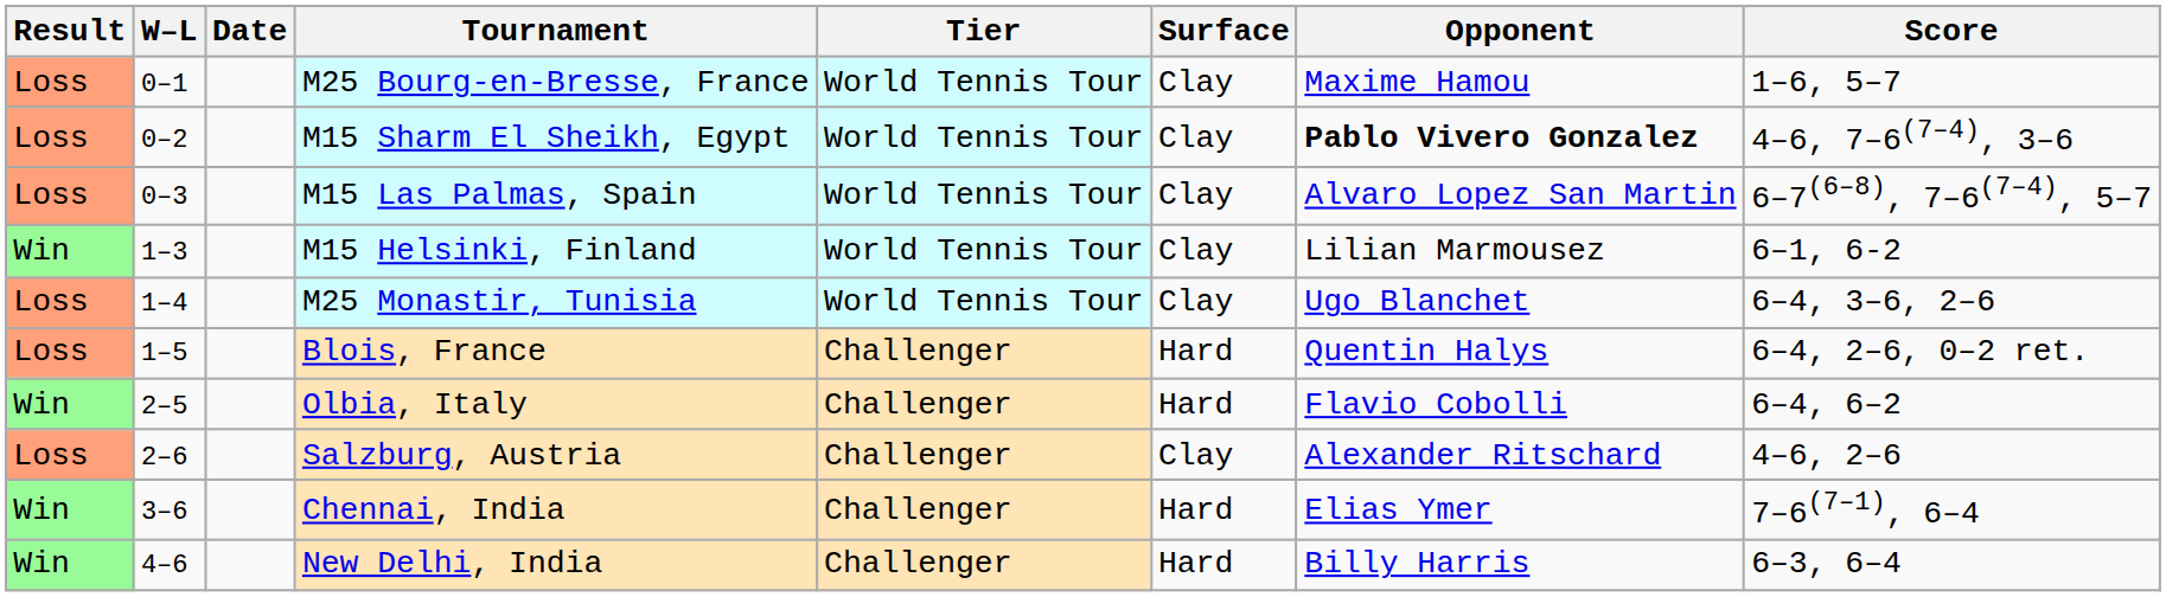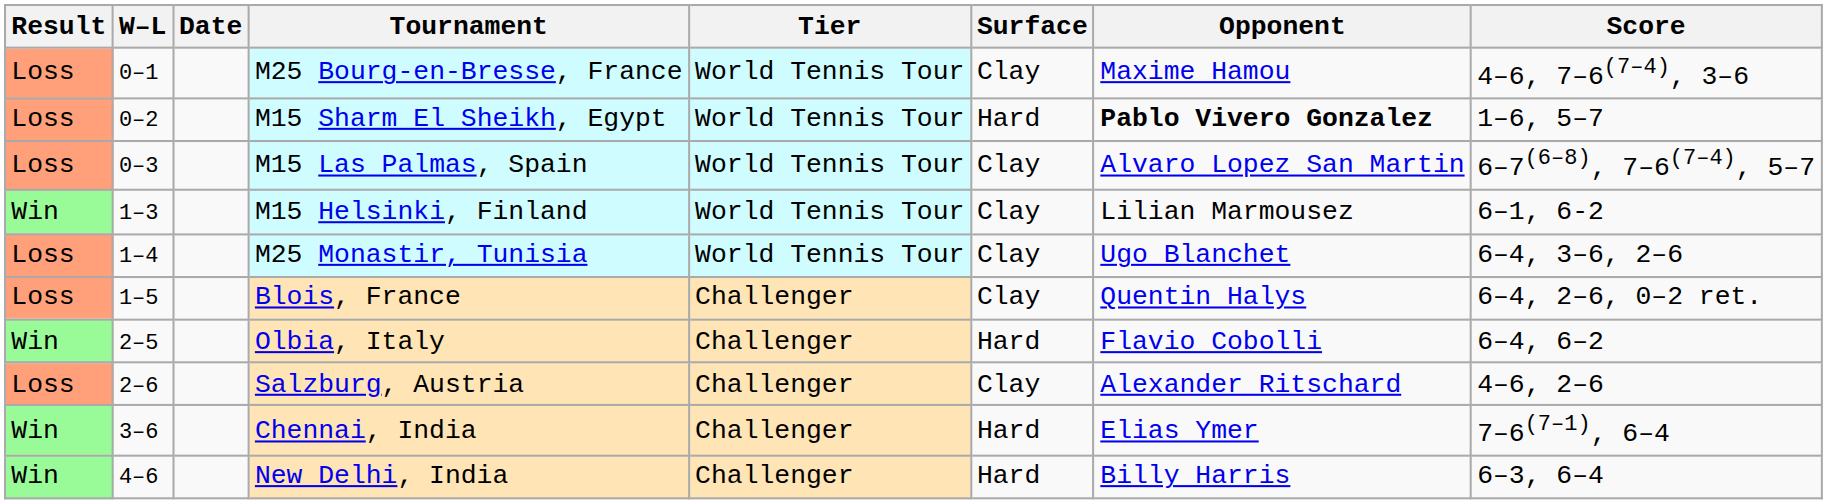M25 Bourg-en-Bresse, France | Score: 1–6, 5–7 -> 4–6, 7–6(7–4), 3–6
M15 Sharm El Sheikh, Egypt | Surface: Clay -> Hard
M15 Sharm El Sheikh, Egypt | Score: 4–6, 7–6(7–4), 3–6 -> 1–6, 5–7
Blois, France | Surface: Hard -> Clay
